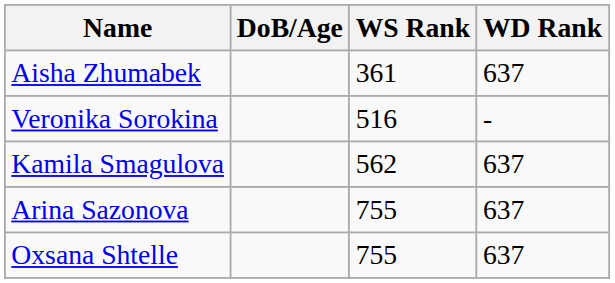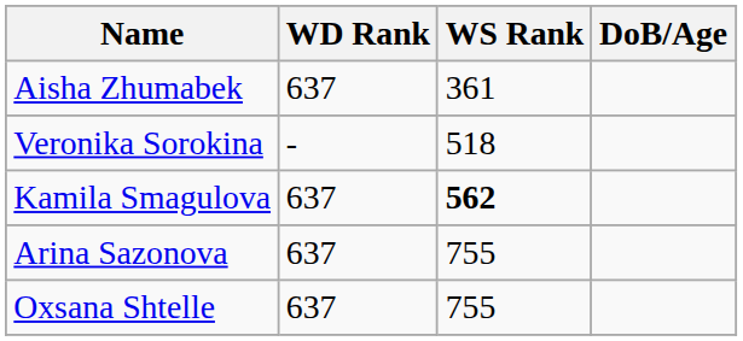columns swapped: DoB/Age <-> WD Rank
Veronika Sorokina | WS Rank: 516 -> 518
Kamila Smagulova | WS Rank: normal -> bold
